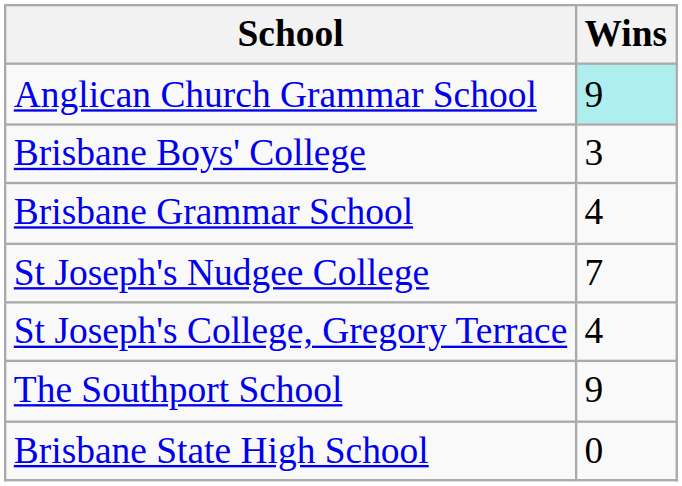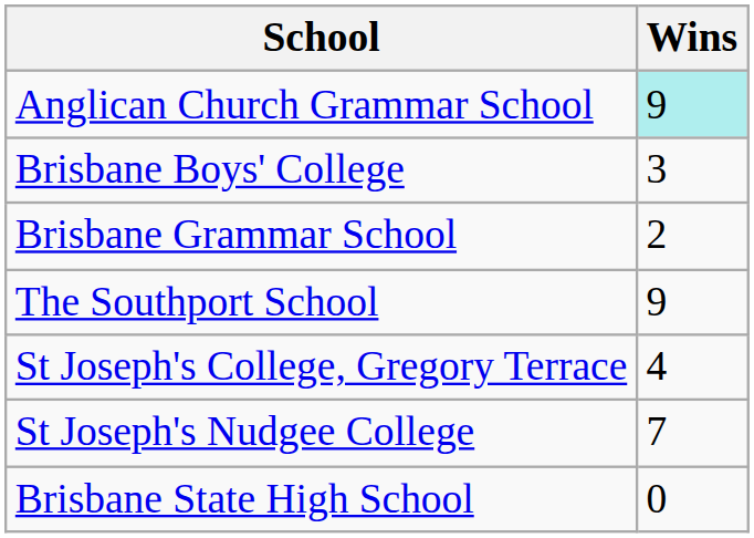Brisbane Grammar School | Wins: 4 -> 2
rows swapped: The Southport School <-> St Joseph's Nudgee College
